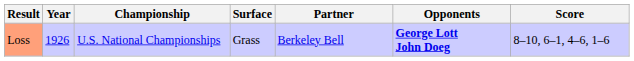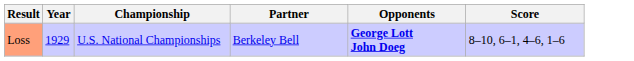- column: Surface | Grass
Loss | Year: 1926 -> 1929
